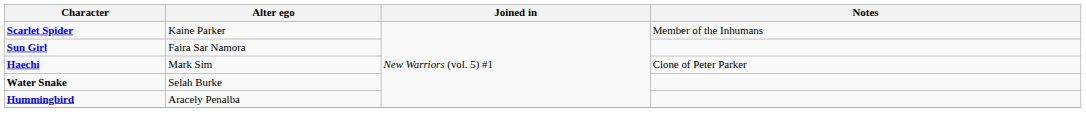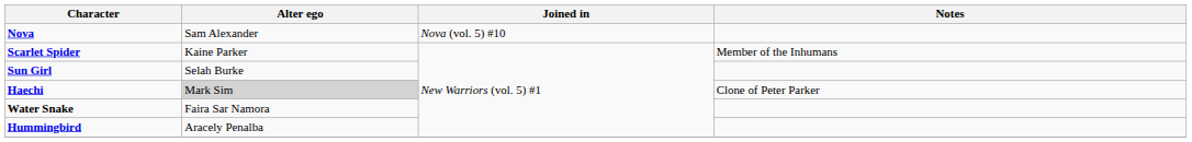+ row: Nova | Sam Alexander | Nova (vol. 5) #10
Sun Girl | Alter ego: Faira Sar Namora -> Selah Burke
Haechi | Alter ego: no background -> lightgrey background
Water Snake | Alter ego: Selah Burke -> Faira Sar Namora
